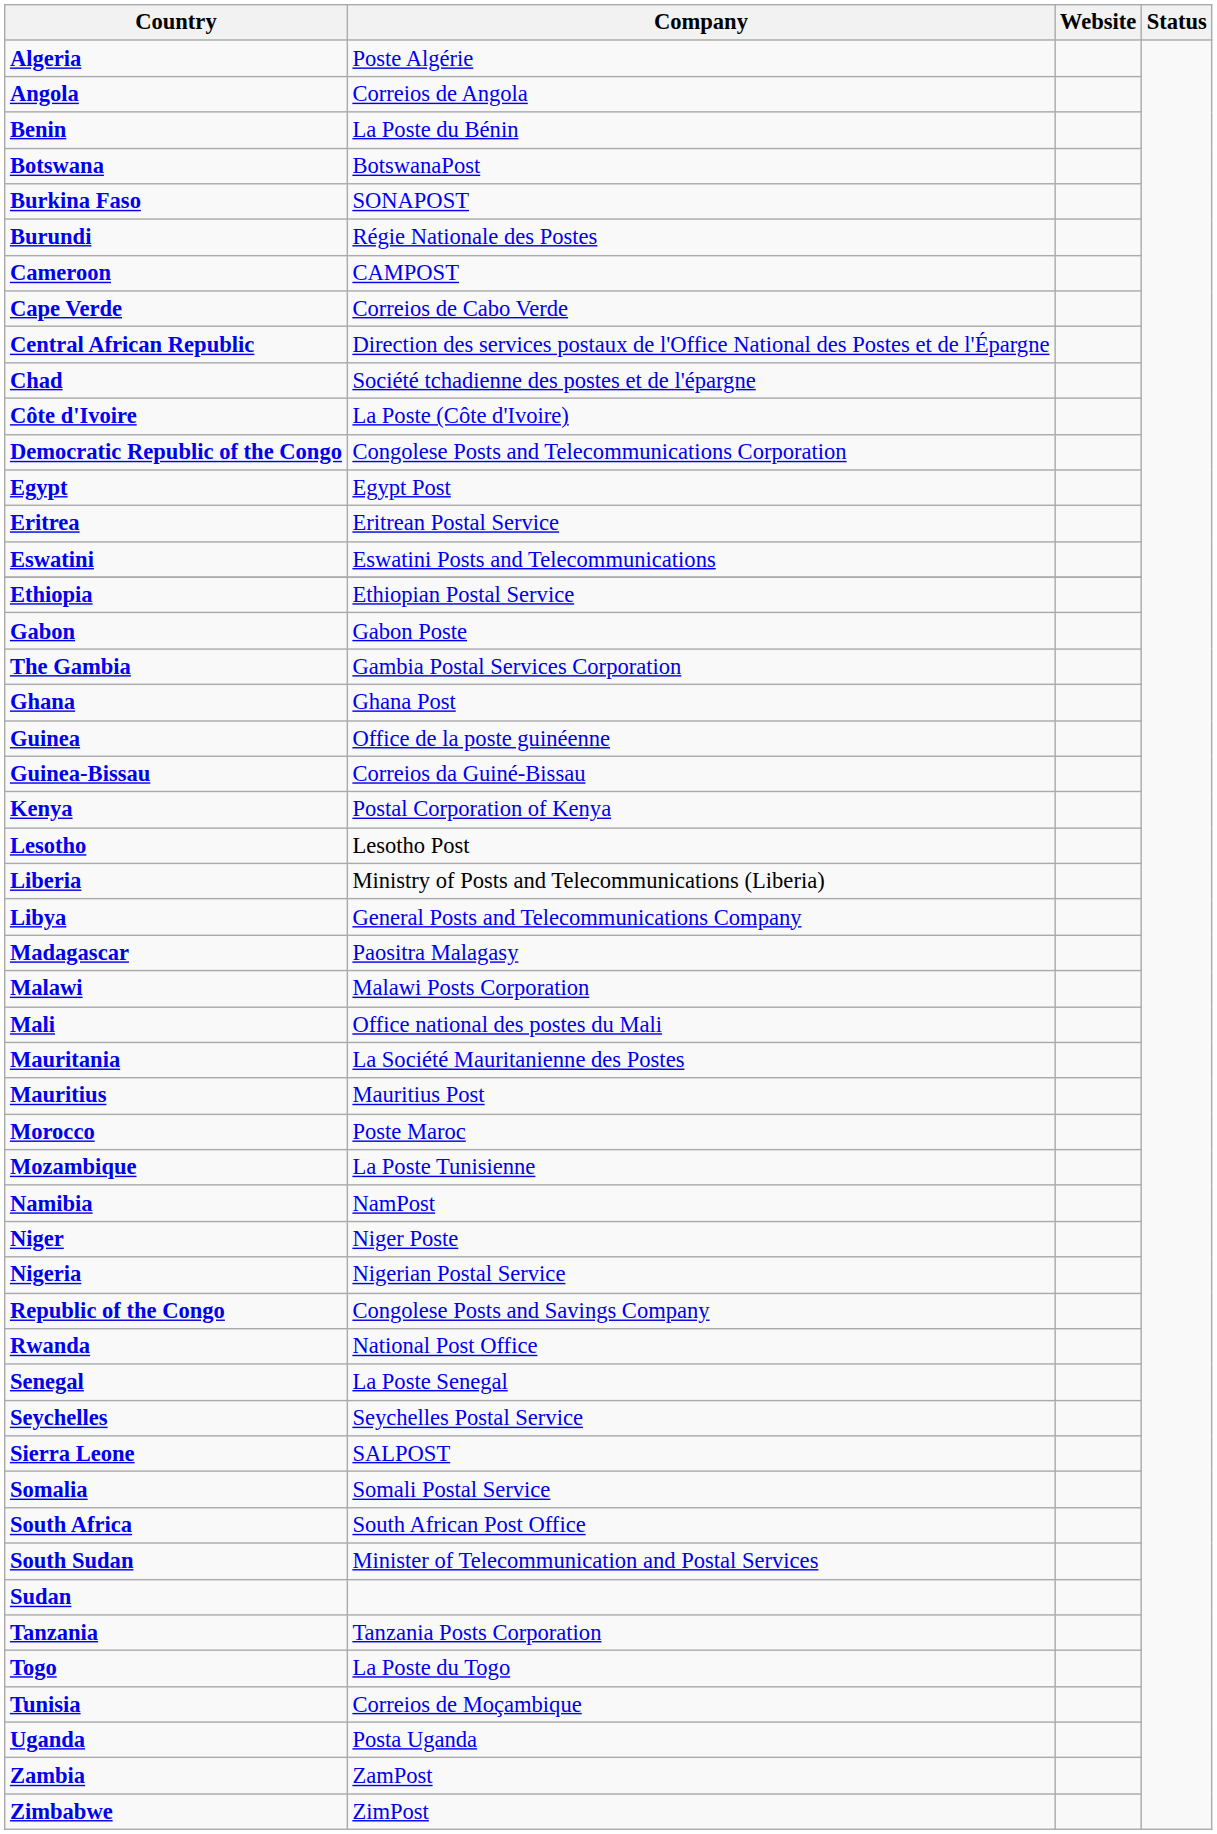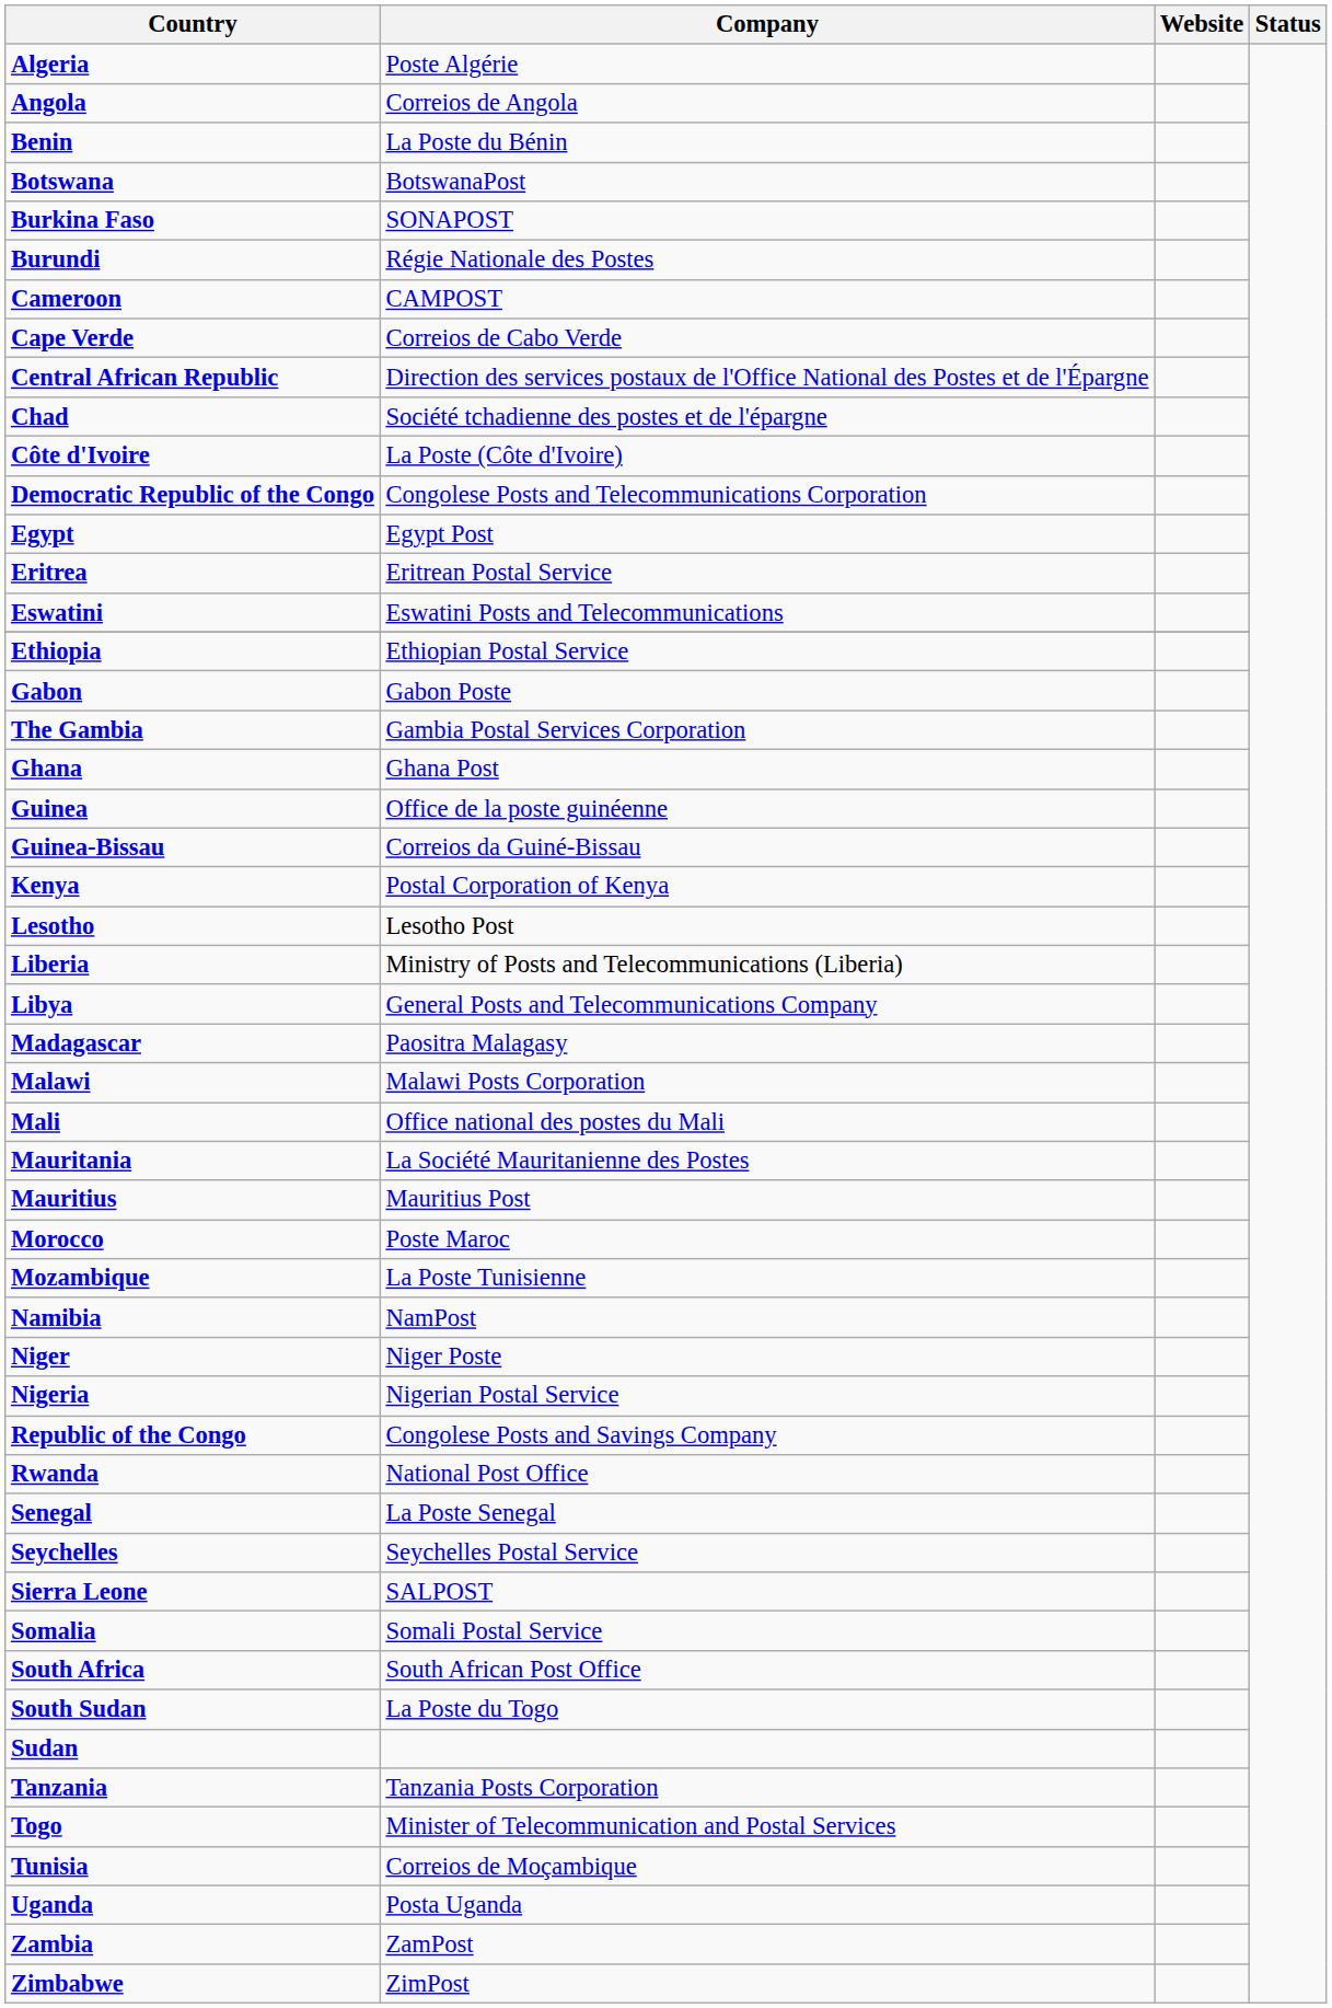South Sudan | Company: Minister of Telecommunication and Postal Services -> La Poste du Togo
Togo | Company: La Poste du Togo -> Minister of Telecommunication and Postal Services
